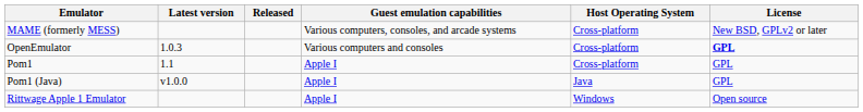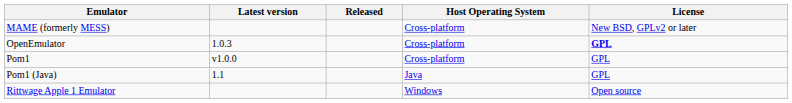- column: Guest emulation capabilities | Various computers, consoles, and arcade systems | Various computers and consoles | Apple I | Apple I | Apple I
Pom1 | Latest version: 1.1 -> v1.0.0
Pom1 (Java) | Latest version: v1.0.0 -> 1.1
